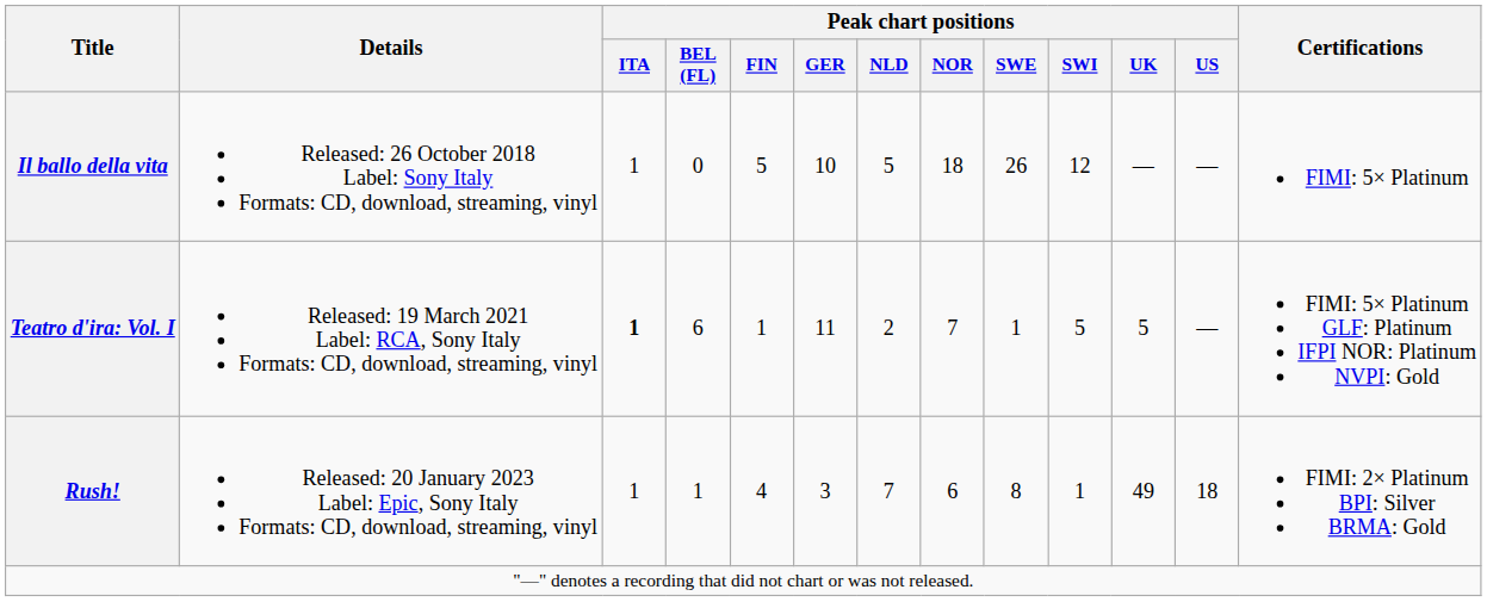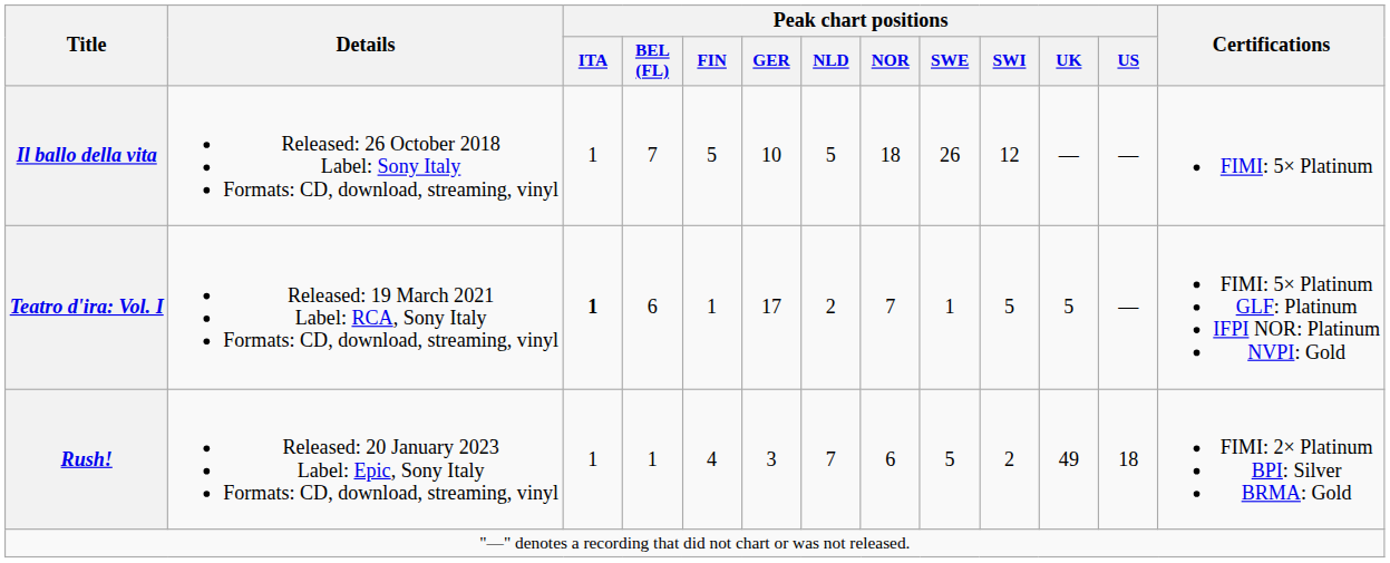Il ballo della vita | Peak chart positions / BEL (FL): 0 -> 7
Teatro d'ira: Vol. I | Peak chart positions / GER: 11 -> 17
Rush! | Peak chart positions / SWE: 8 -> 5
Rush! | Peak chart positions / SWI: 1 -> 2
